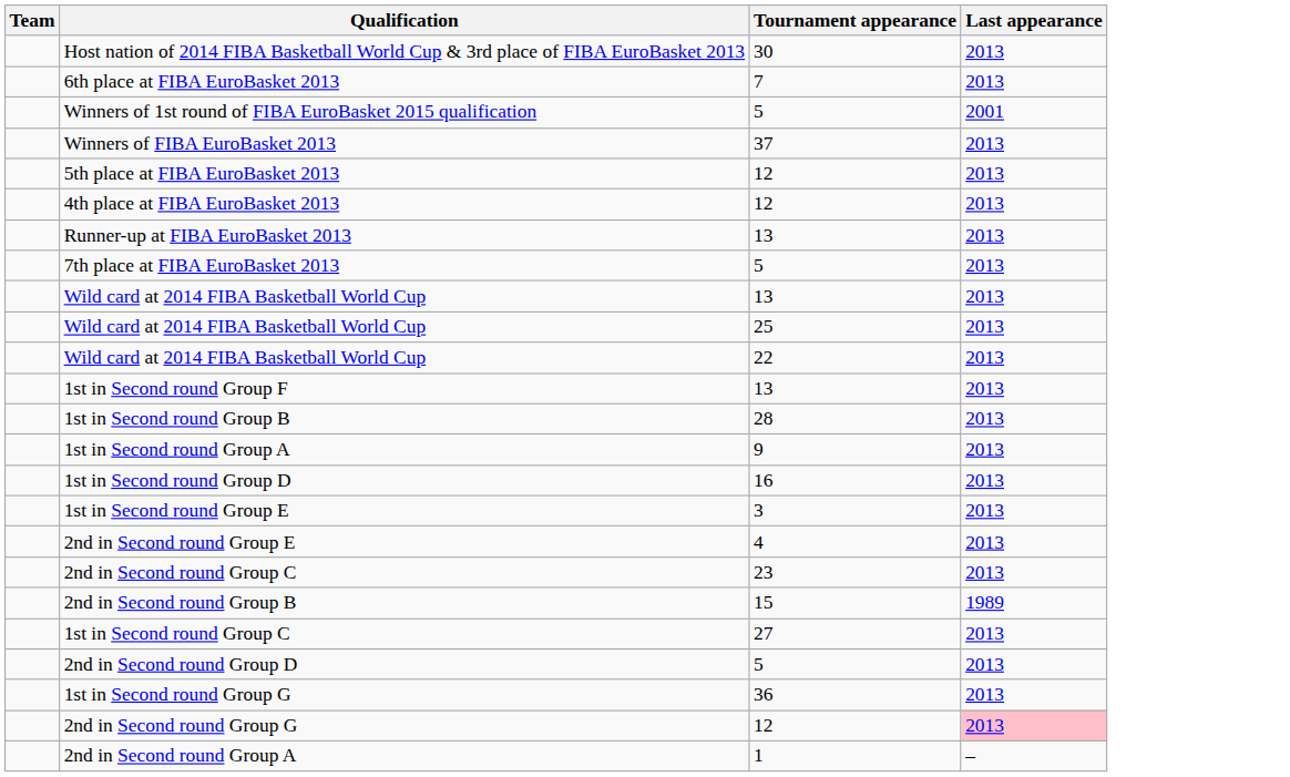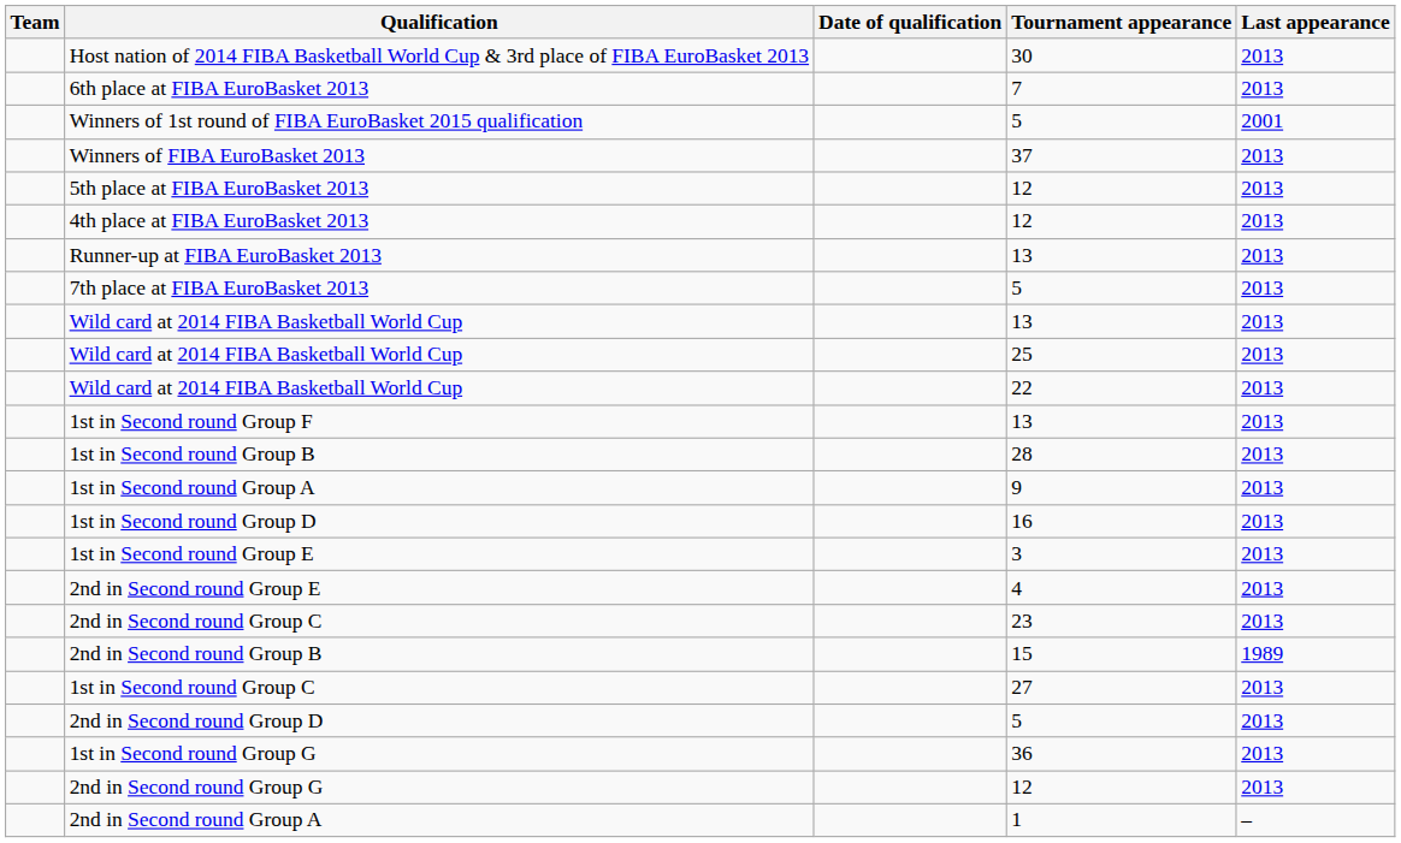+ column: Date of qualification
2nd in Second round Group G | Last appearance: pink background -> no background
